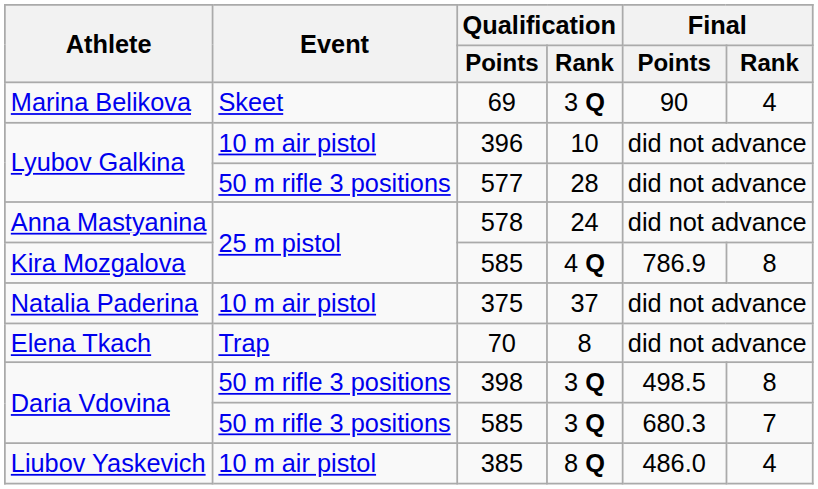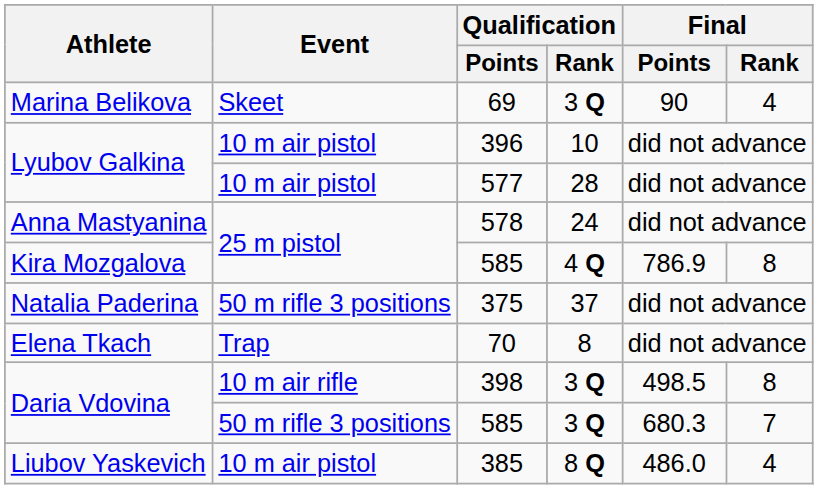577 | Event: 50 m rifle 3 positions -> 10 m air pistol
375 | Event: 10 m air pistol -> 50 m rifle 3 positions
398 | Event: 50 m rifle 3 positions -> 10 m air rifle
